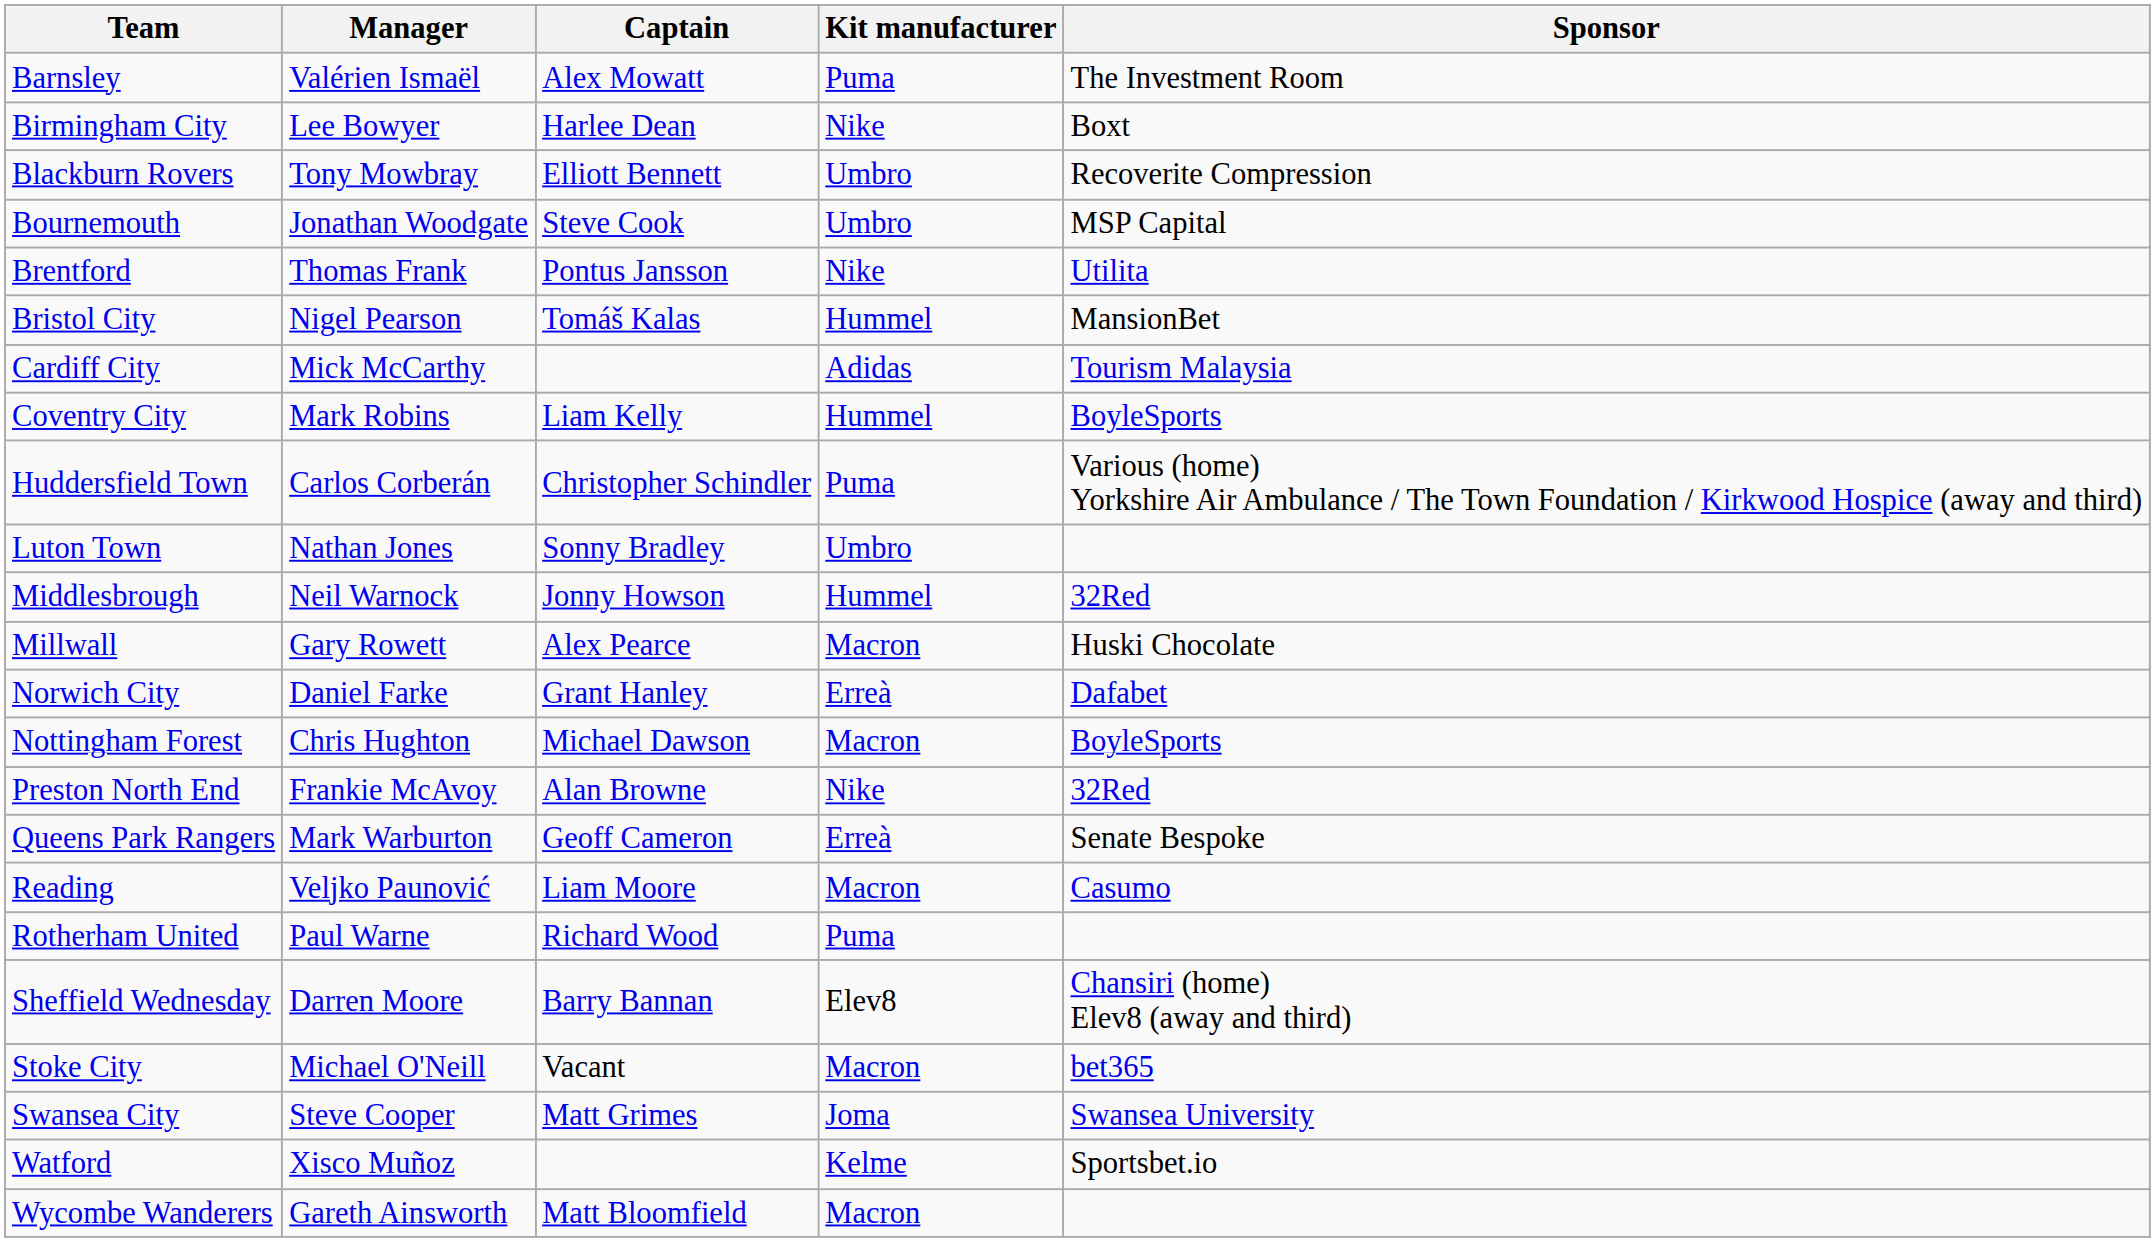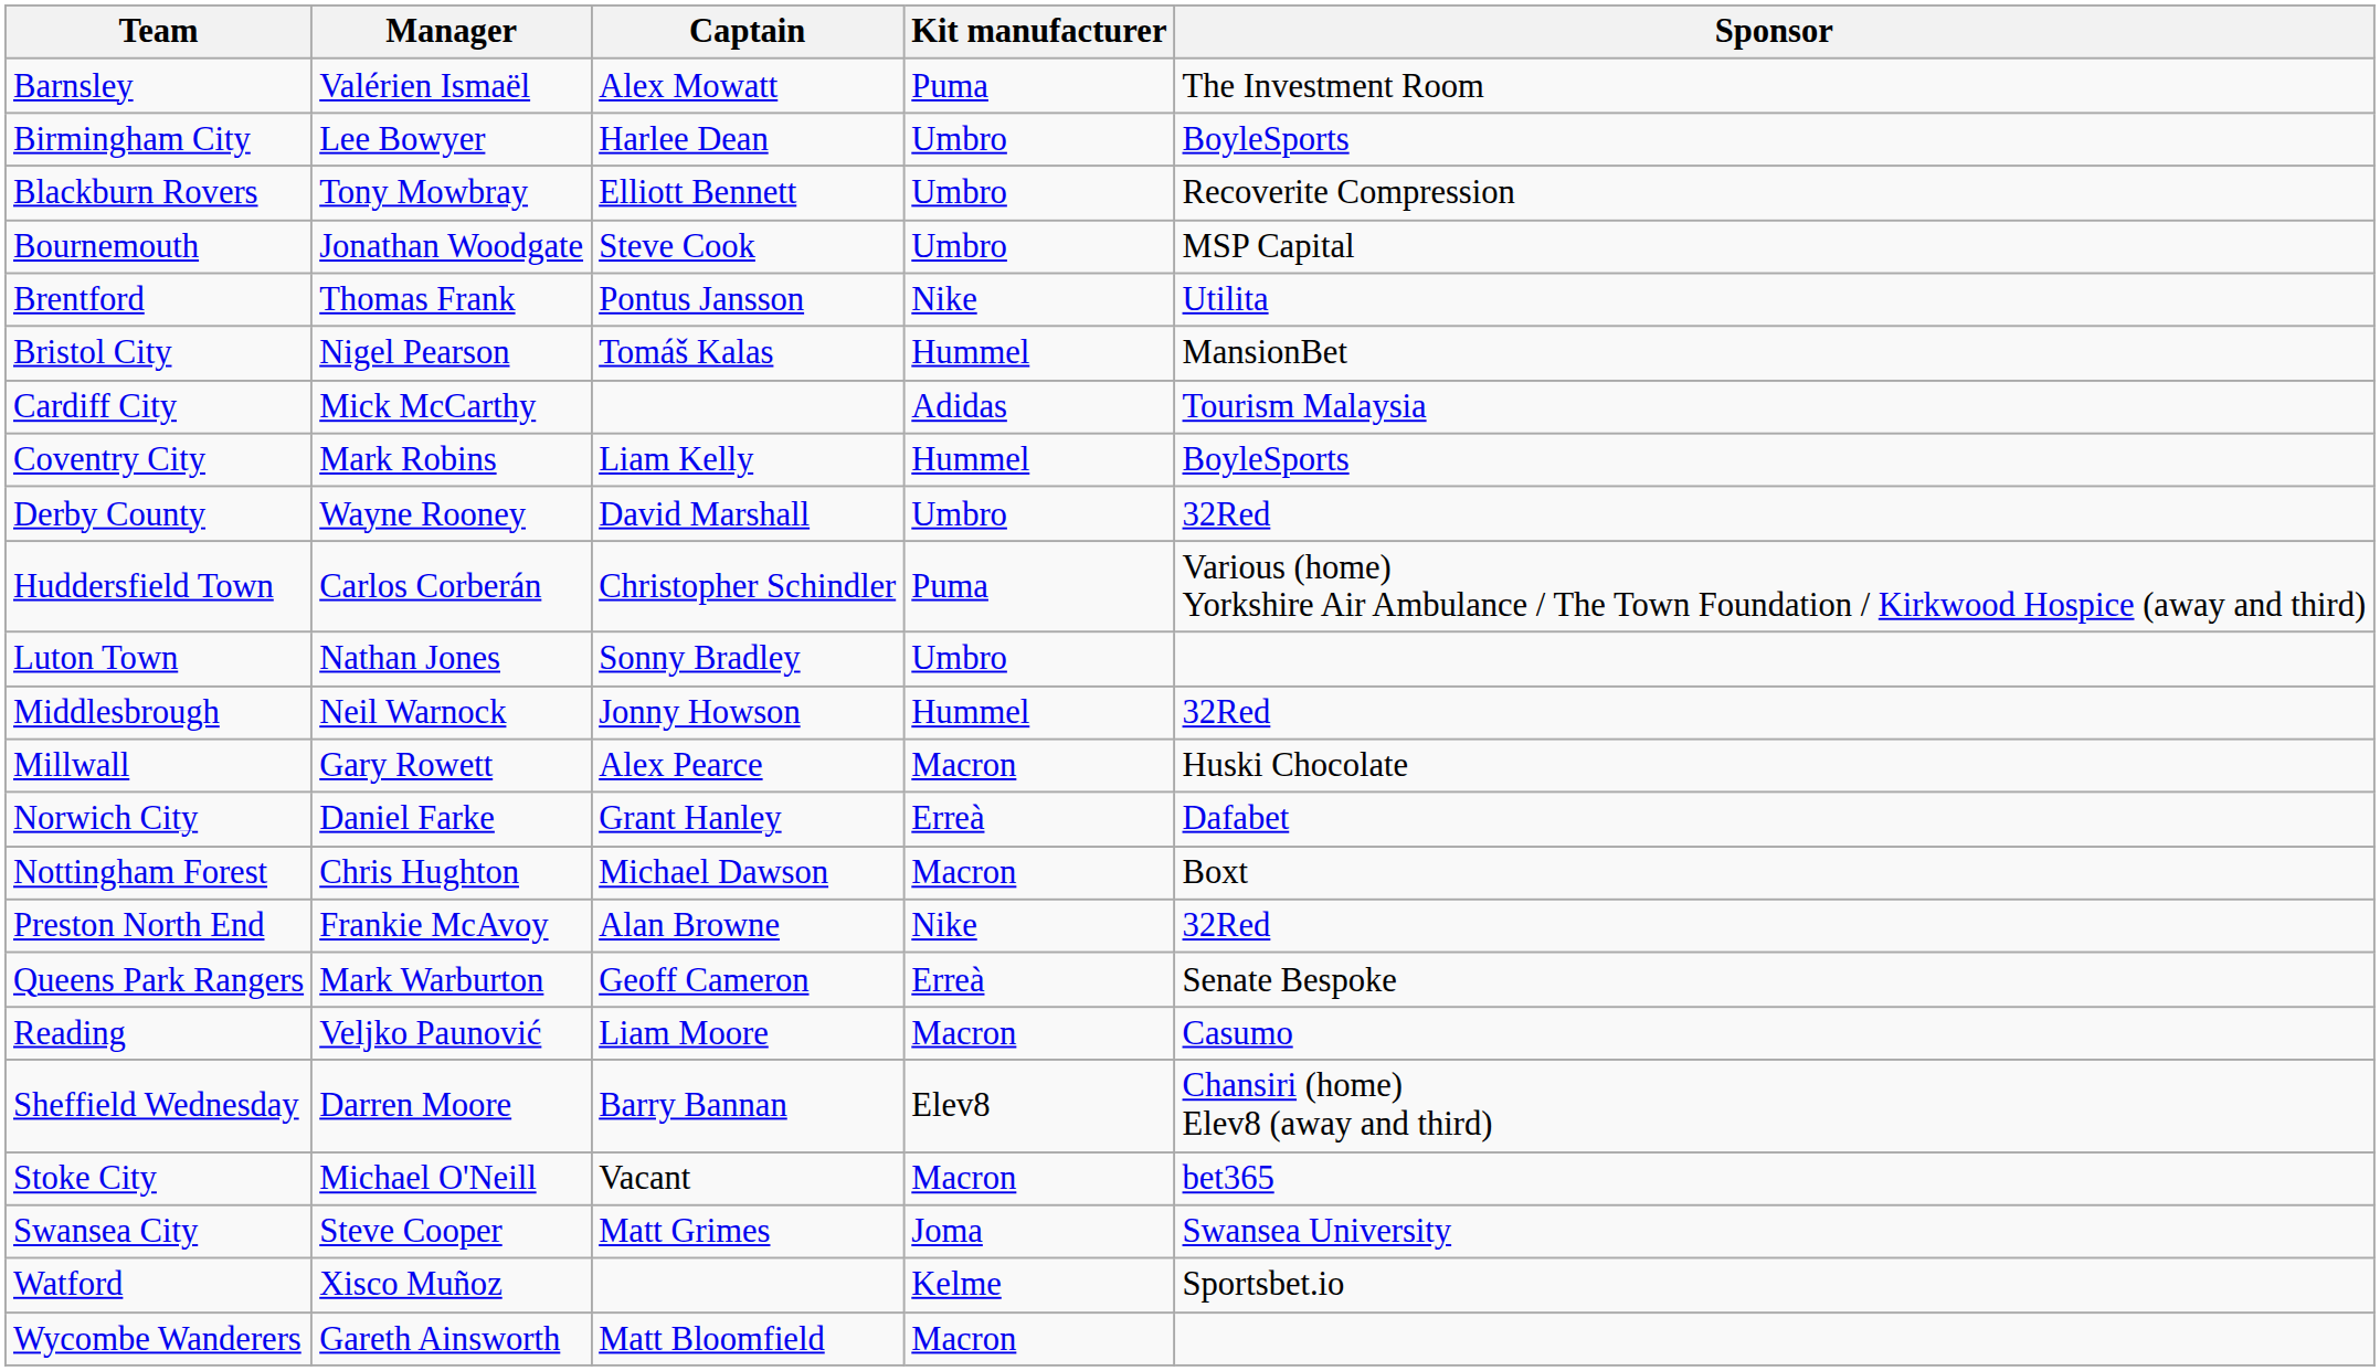Birmingham City | Kit manufacturer: Nike -> Umbro
Birmingham City | Sponsor: Boxt -> BoyleSports
+ row: Derby County | Wayne Rooney | David Marshall | Umbro | 32Red
Nottingham Forest | Sponsor: BoyleSports -> Boxt
- row: Rotherham United | Paul Warne | Richard Wood | Puma
